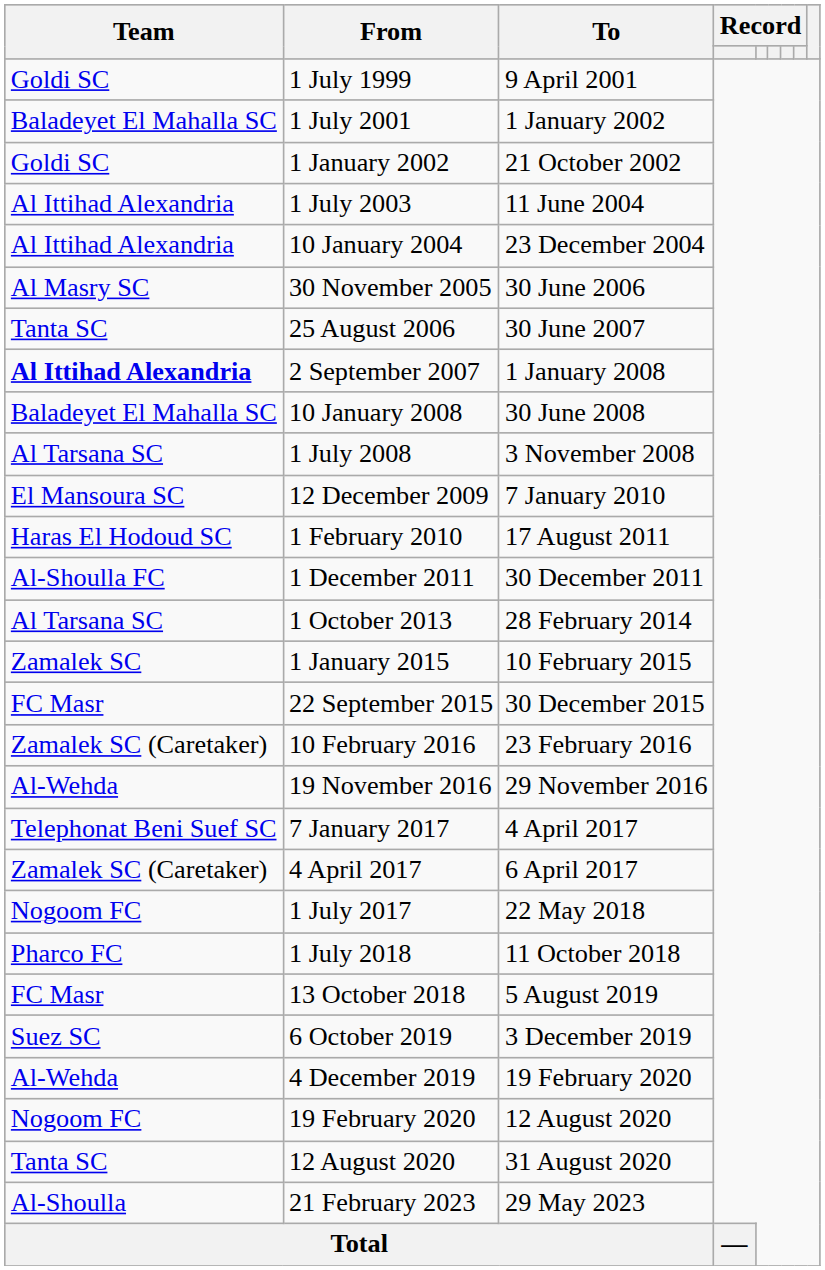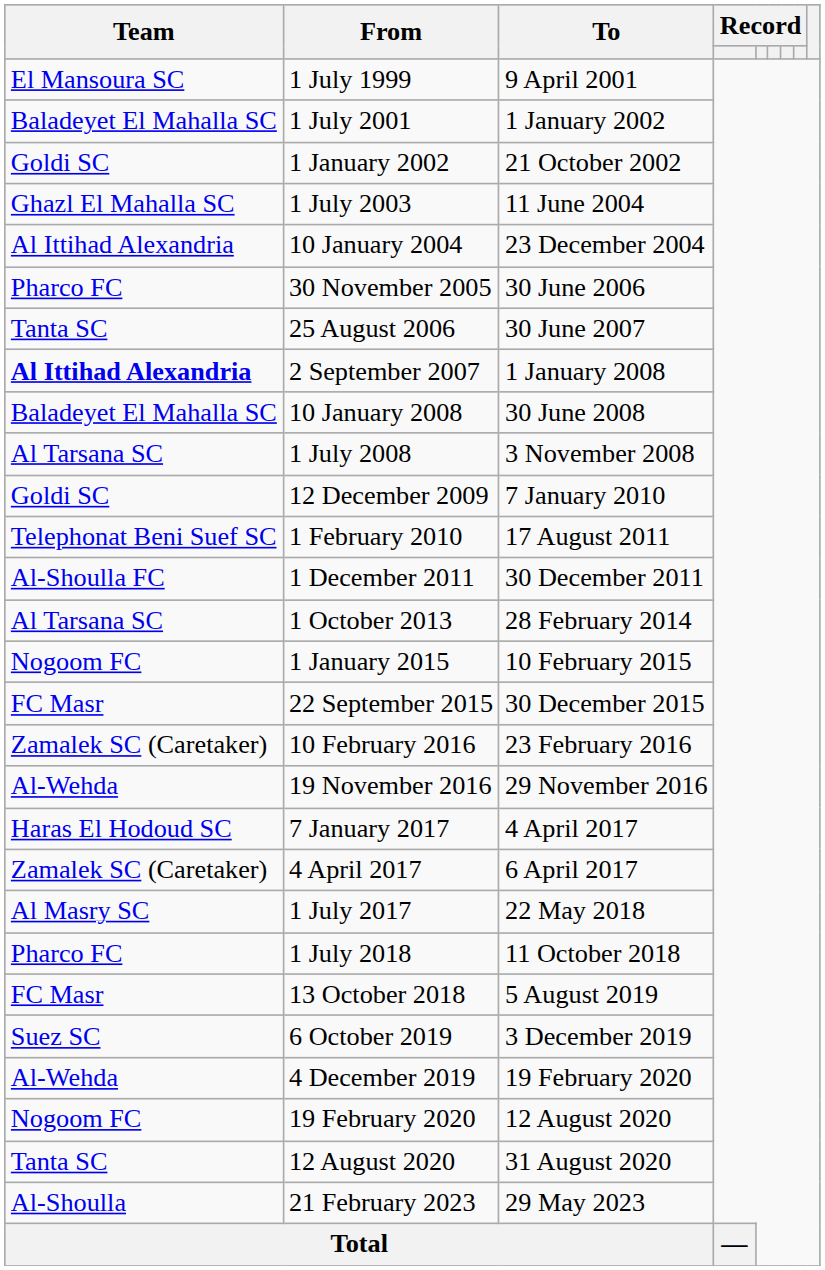1 July 1999 | Team: Goldi SC -> El Mansoura SC
1 July 2003 | Team: Al Ittihad Alexandria -> Ghazl El Mahalla SC
30 November 2005 | Team: Al Masry SC -> Pharco FC
12 December 2009 | Team: El Mansoura SC -> Goldi SC
1 February 2010 | Team: Haras El Hodoud SC -> Telephonat Beni Suef SC
1 January 2015 | Team: Zamalek SC -> Nogoom FC
7 January 2017 | Team: Telephonat Beni Suef SC -> Haras El Hodoud SC
1 July 2017 | Team: Nogoom FC -> Al Masry SC
